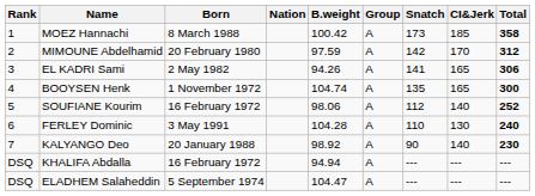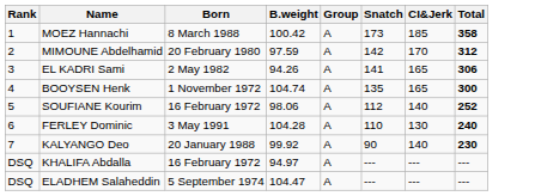- column: Nation
KALYANGO Deo | B.weight: 98.92 -> 99.92
KHALIFA Abdalla | B.weight: 94.94 -> 94.97
